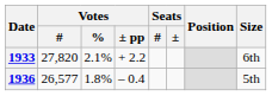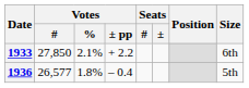1933 | Votes / #: 27,820 -> 27,850
